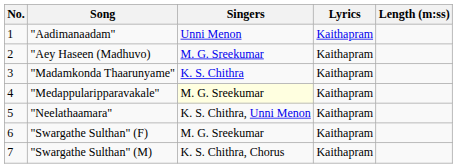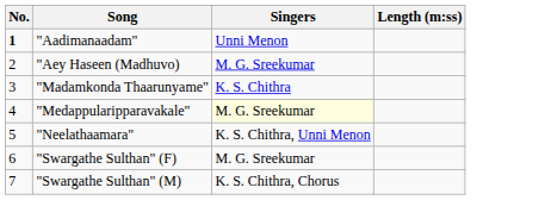- column: Lyrics | Kaithapram | Kaithapram | Kaithapram | Kaithapram | Kaithapram | Kaithapram | Kaithapram
"Aadimanaadam" | No.: normal -> bold
